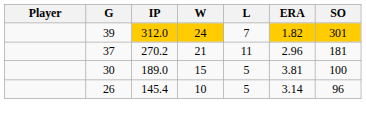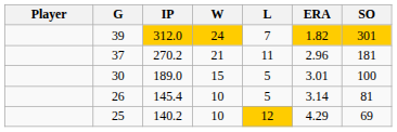30 | ERA: 3.81 -> 3.01
26 | SO: 96 -> 81
+ row: 25 | 140.2 | 10 | 12 | 4.29 | 69
